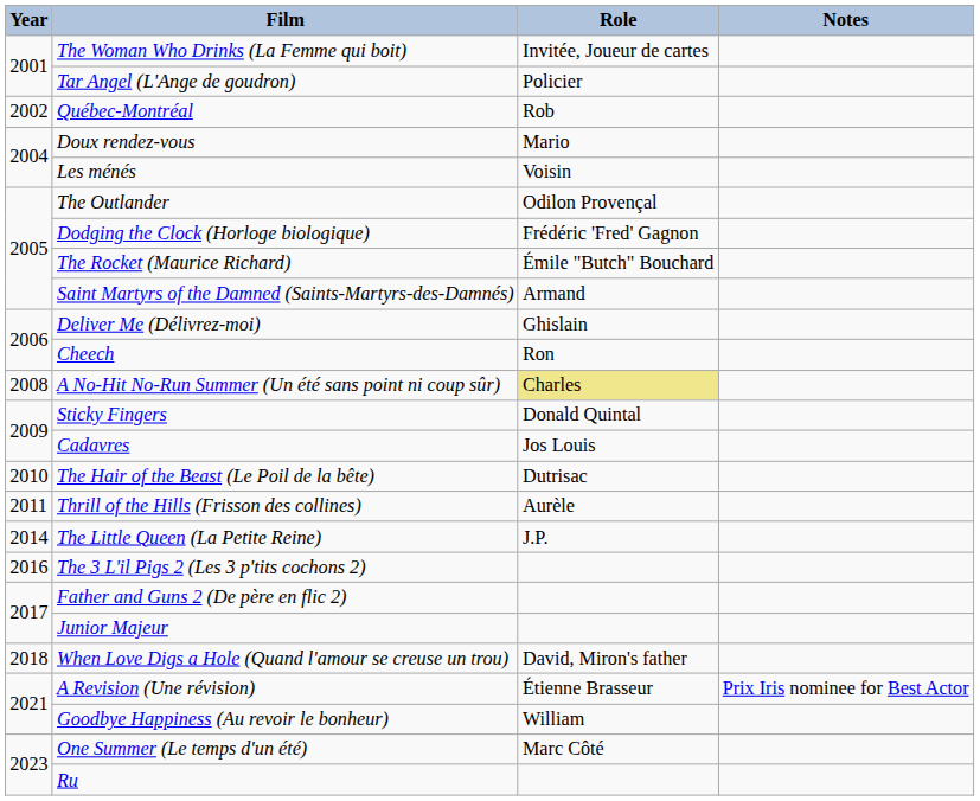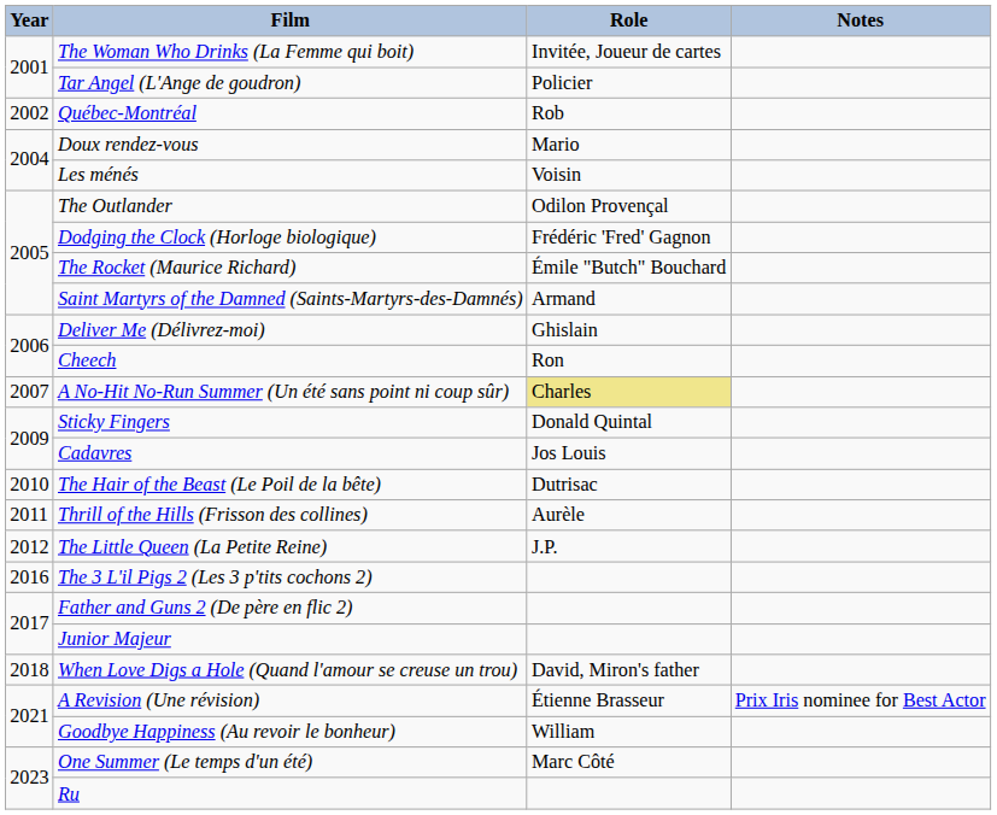A No-Hit No-Run Summer (Un été sans point ni coup sûr) | Year: 2008 -> 2007
The Little Queen (La Petite Reine) | Year: 2014 -> 2012
